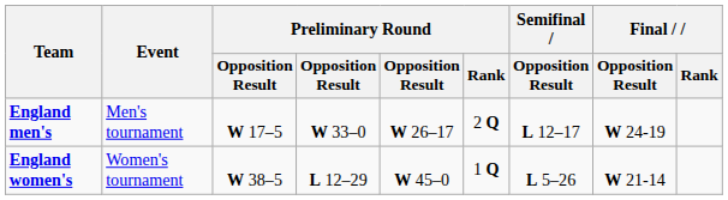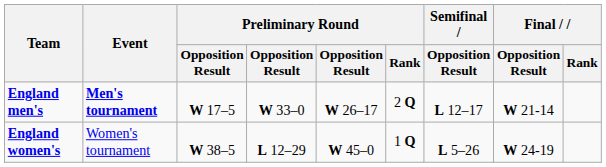England men's | Event: normal -> bold
England men's | Final / Opposition Result: W 24-19 -> W 21-14
England women's | Final / Opposition Result: W 21-14 -> W 24-19
